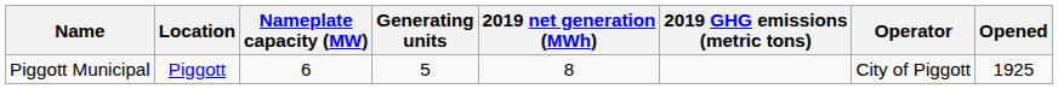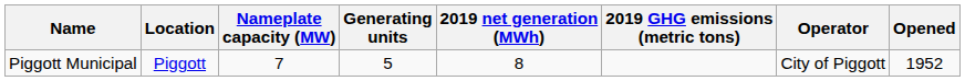Piggott Municipal | Nameplate capacity (MW): 6 -> 7
Piggott Municipal | Opened: 1925 -> 1952
